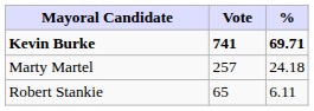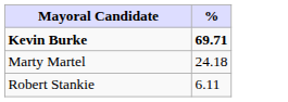- column: Vote | 741 | 257 | 65
